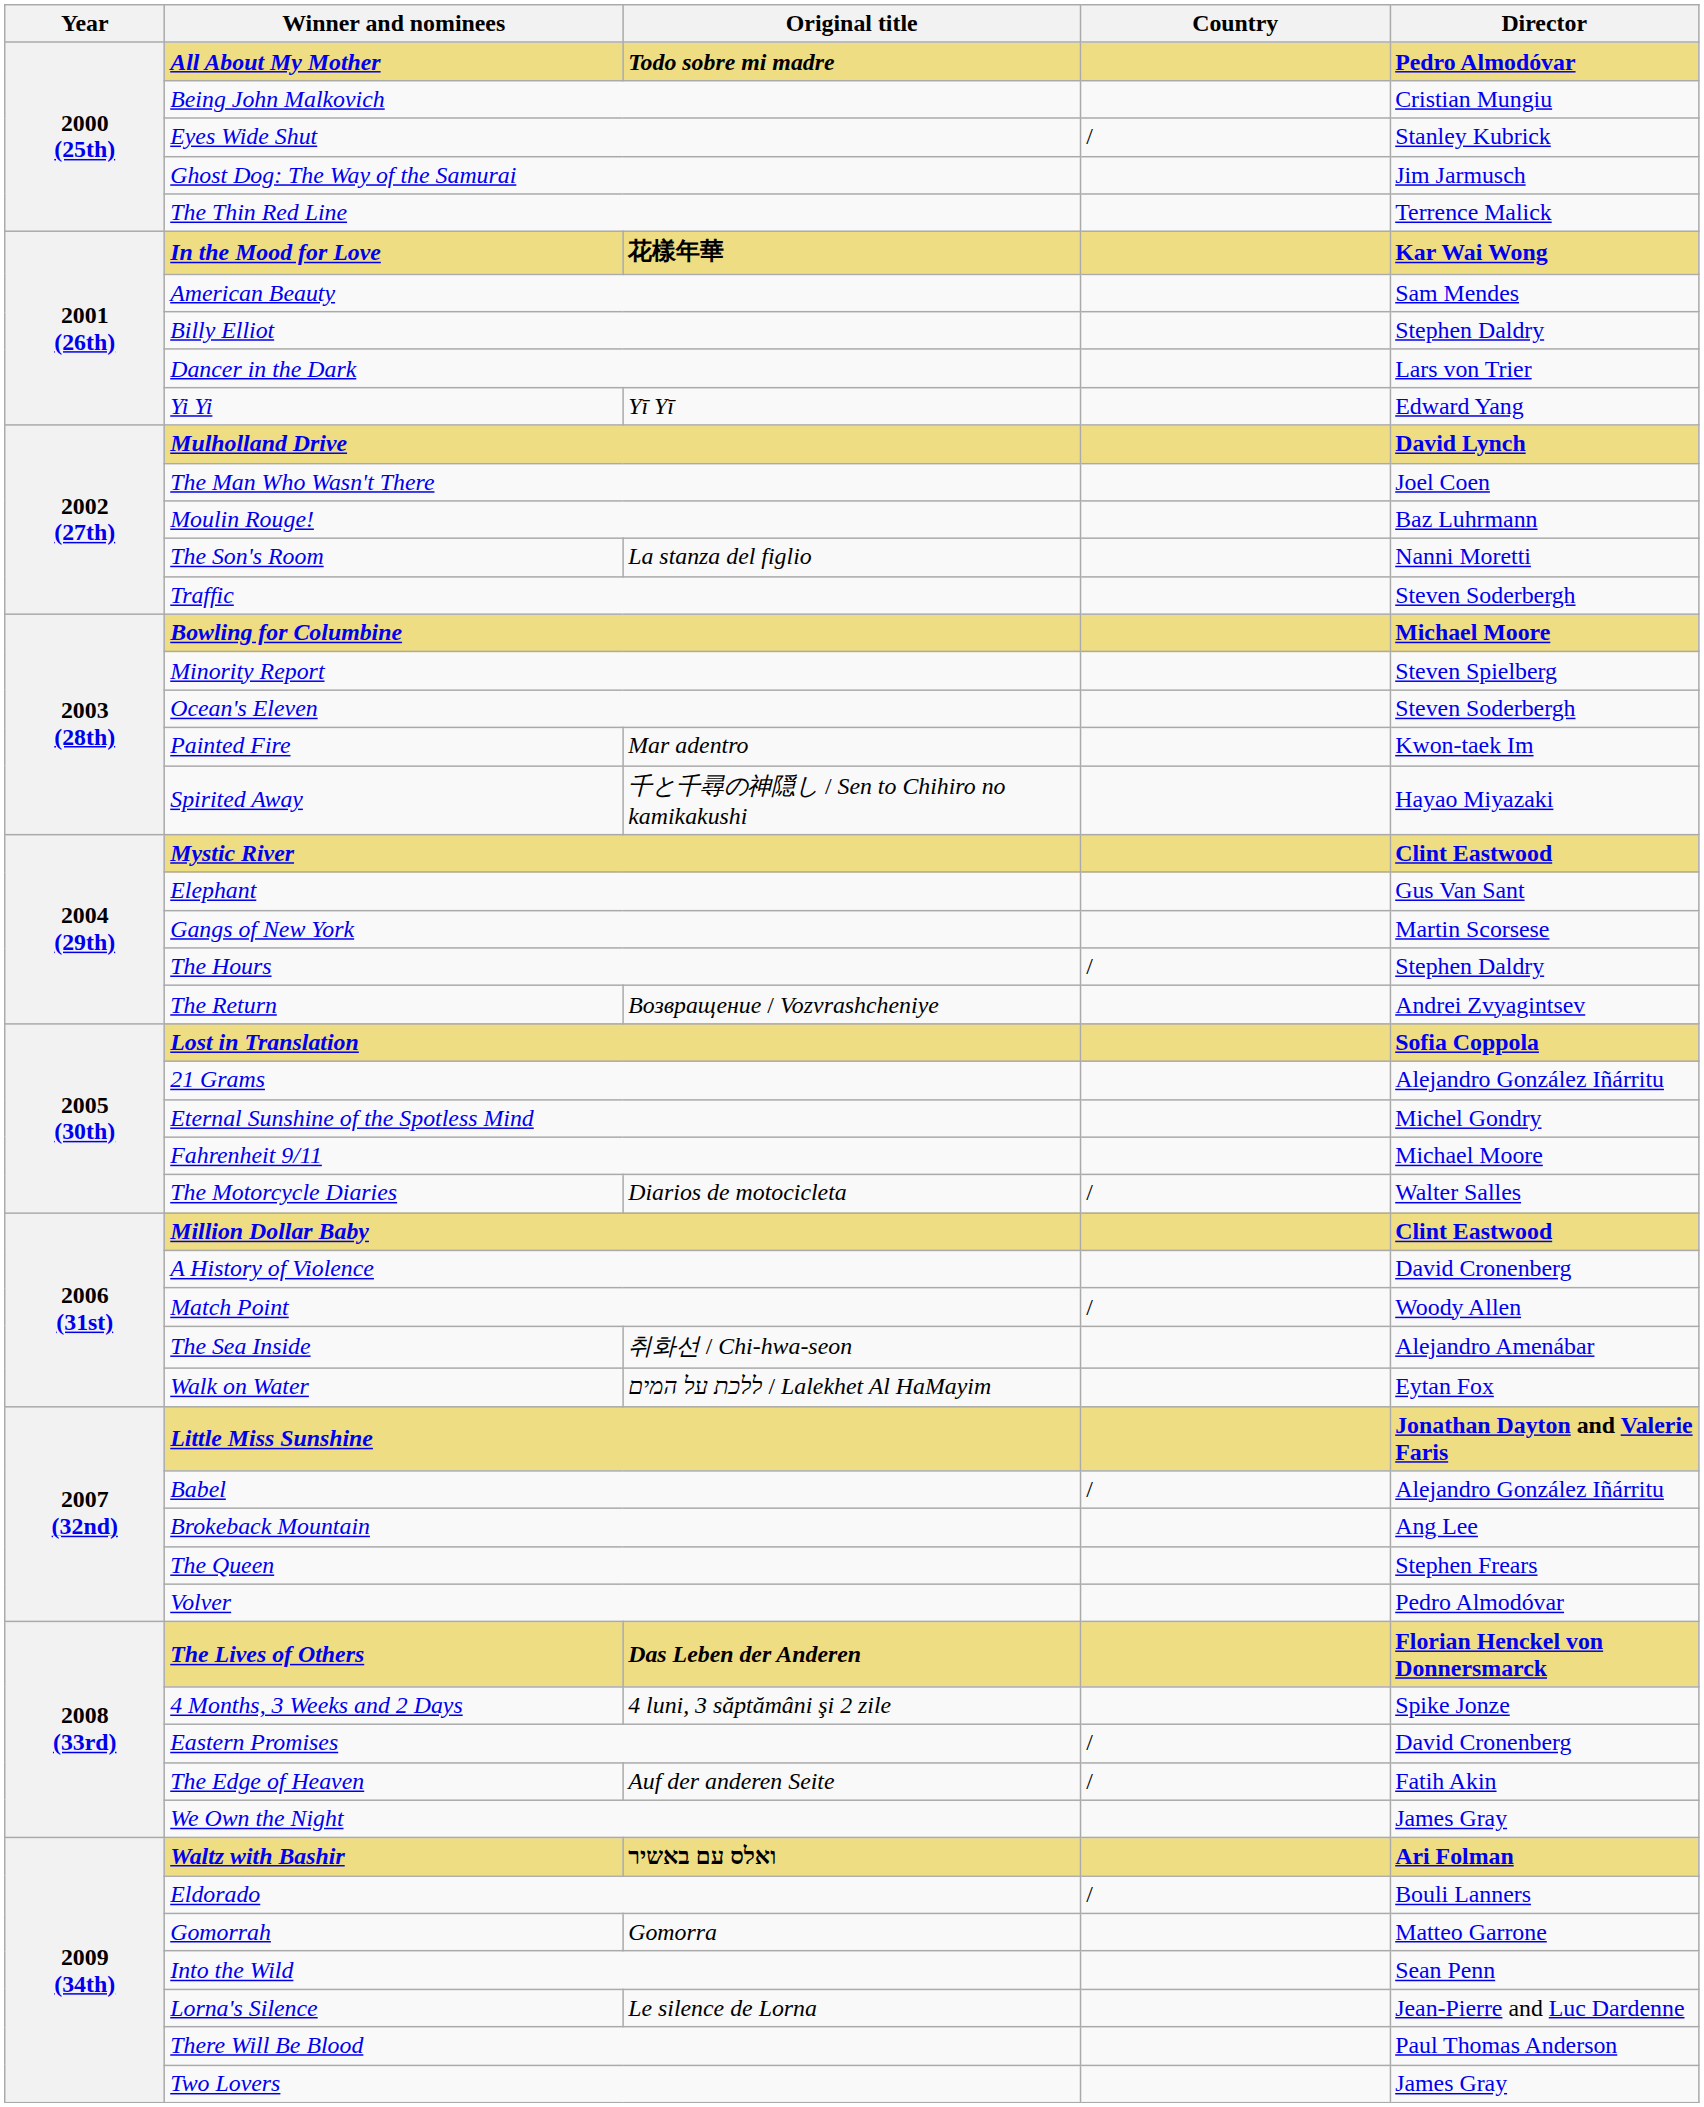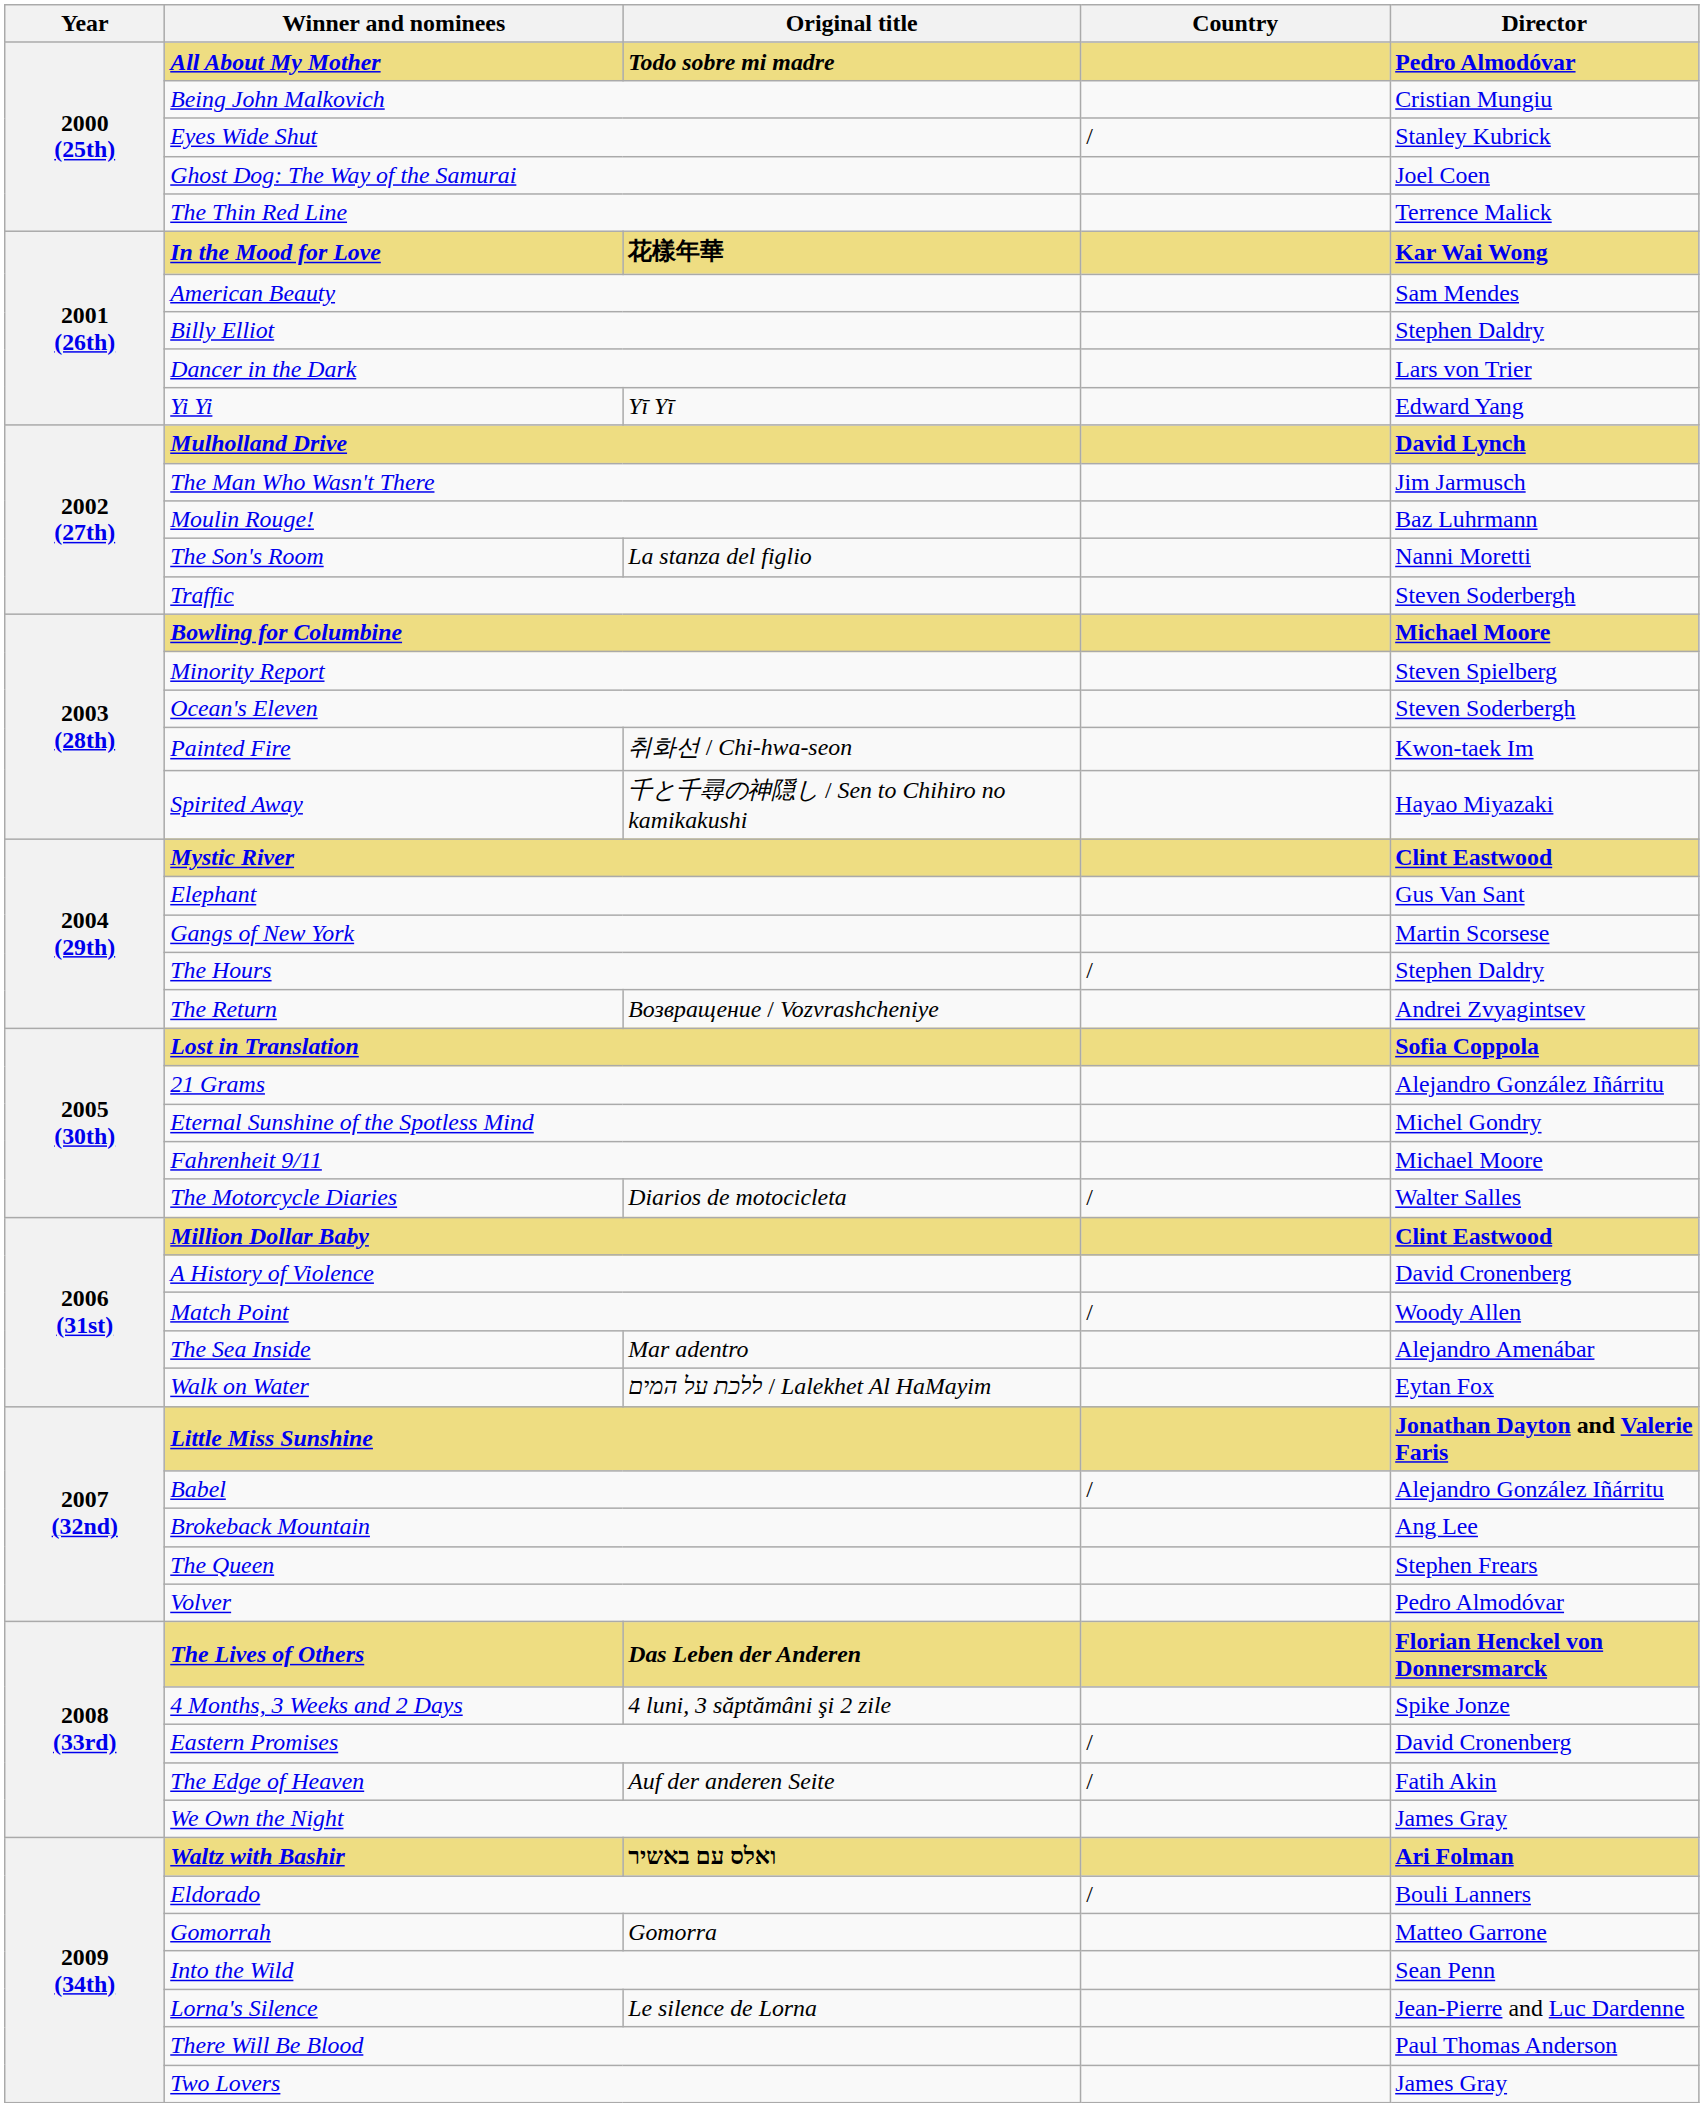Ghost Dog: The Way of the Samurai | Director: Jim Jarmusch -> Joel Coen
The Man Who Wasn't There | Director: Joel Coen -> Jim Jarmusch
Painted Fire | Original title: Mar adentro -> 취화선 / Chi-hwa-seon
The Sea Inside | Original title: 취화선 / Chi-hwa-seon -> Mar adentro
